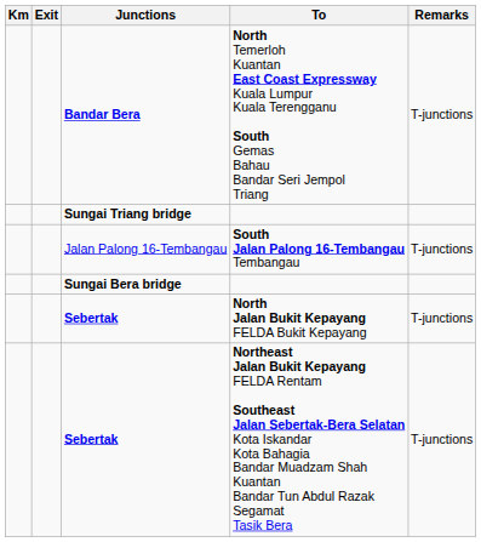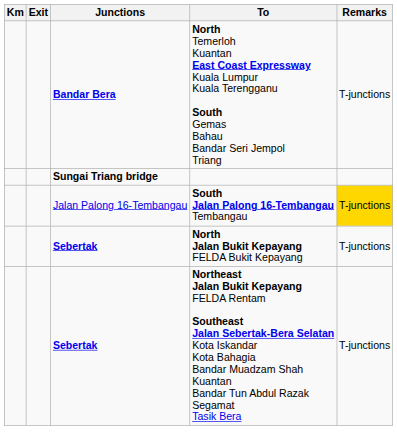Jalan Palong 16-Tembangau | Remarks: no background -> gold background
- row: Sungai Bera bridge
